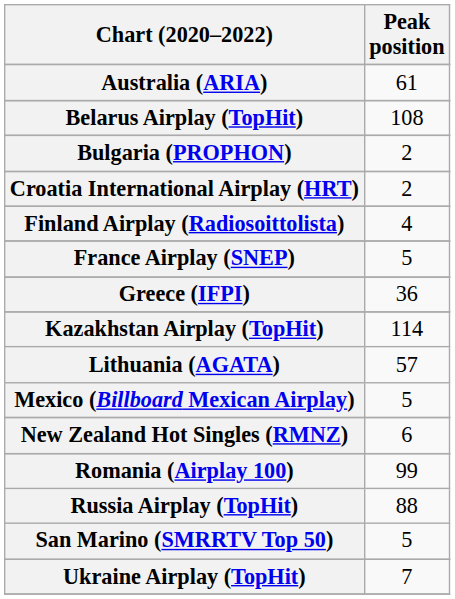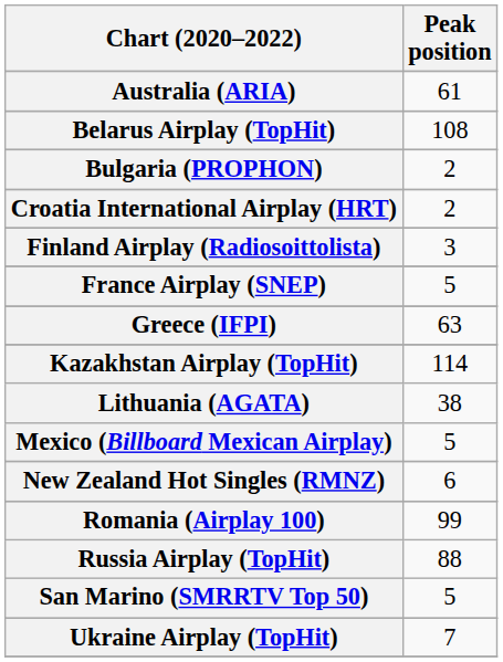Finland Airplay (Radiosoittolista) | Peak position: 4 -> 3
Greece (IFPI) | Peak position: 36 -> 63
Lithuania (AGATA) | Peak position: 57 -> 38
